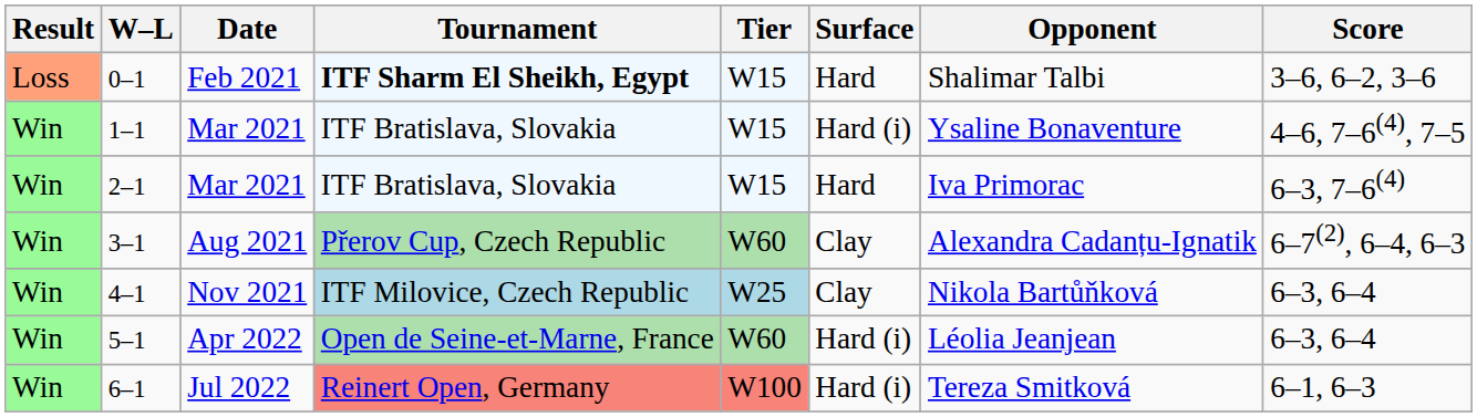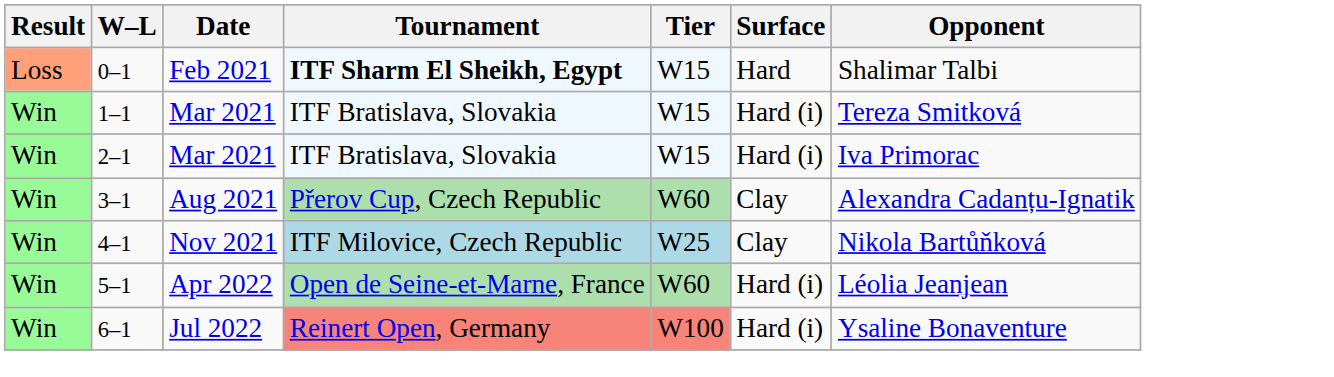- column: Score | 3–6, 6–2, 3–6 | 4–6, 7–6(4), 7–5 | 6–3, 7–6(4) | 6–7(2), 6–4, 6–3 | 6–3, 6–4 | 6–3, 6–4 | 6–1, 6–3
1–1 | Opponent: Ysaline Bonaventure -> Tereza Smitková
2–1 | Surface: Hard -> Hard (i)
6–1 | Opponent: Tereza Smitková -> Ysaline Bonaventure
